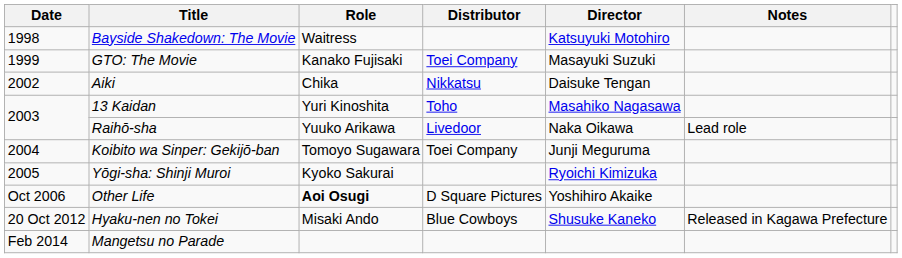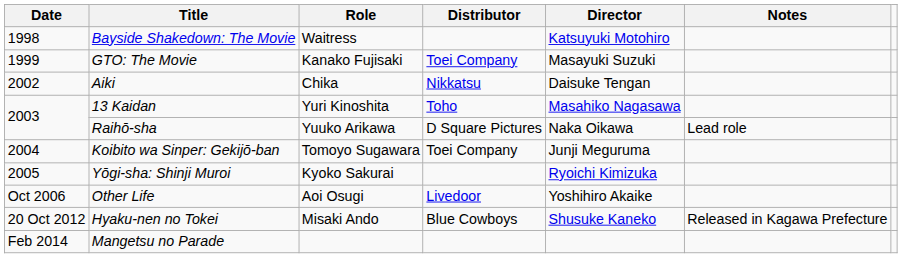Raihō-sha | Distributor: Livedoor -> D Square Pictures
Other Life | Role: bold -> normal
Other Life | Distributor: D Square Pictures -> Livedoor
